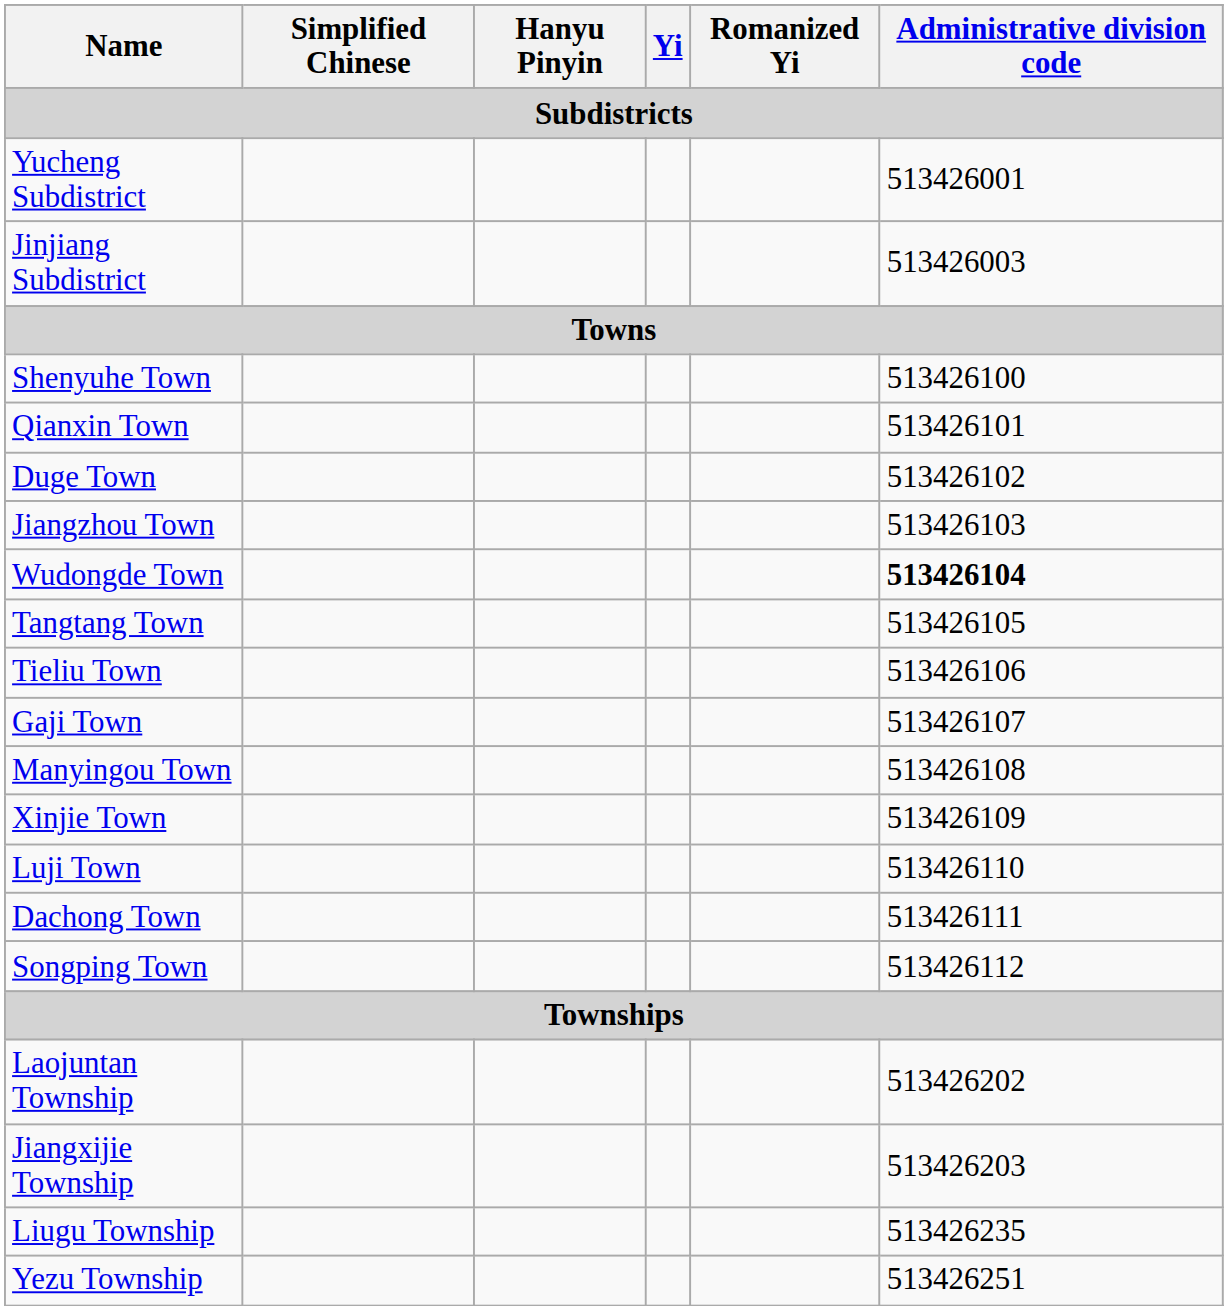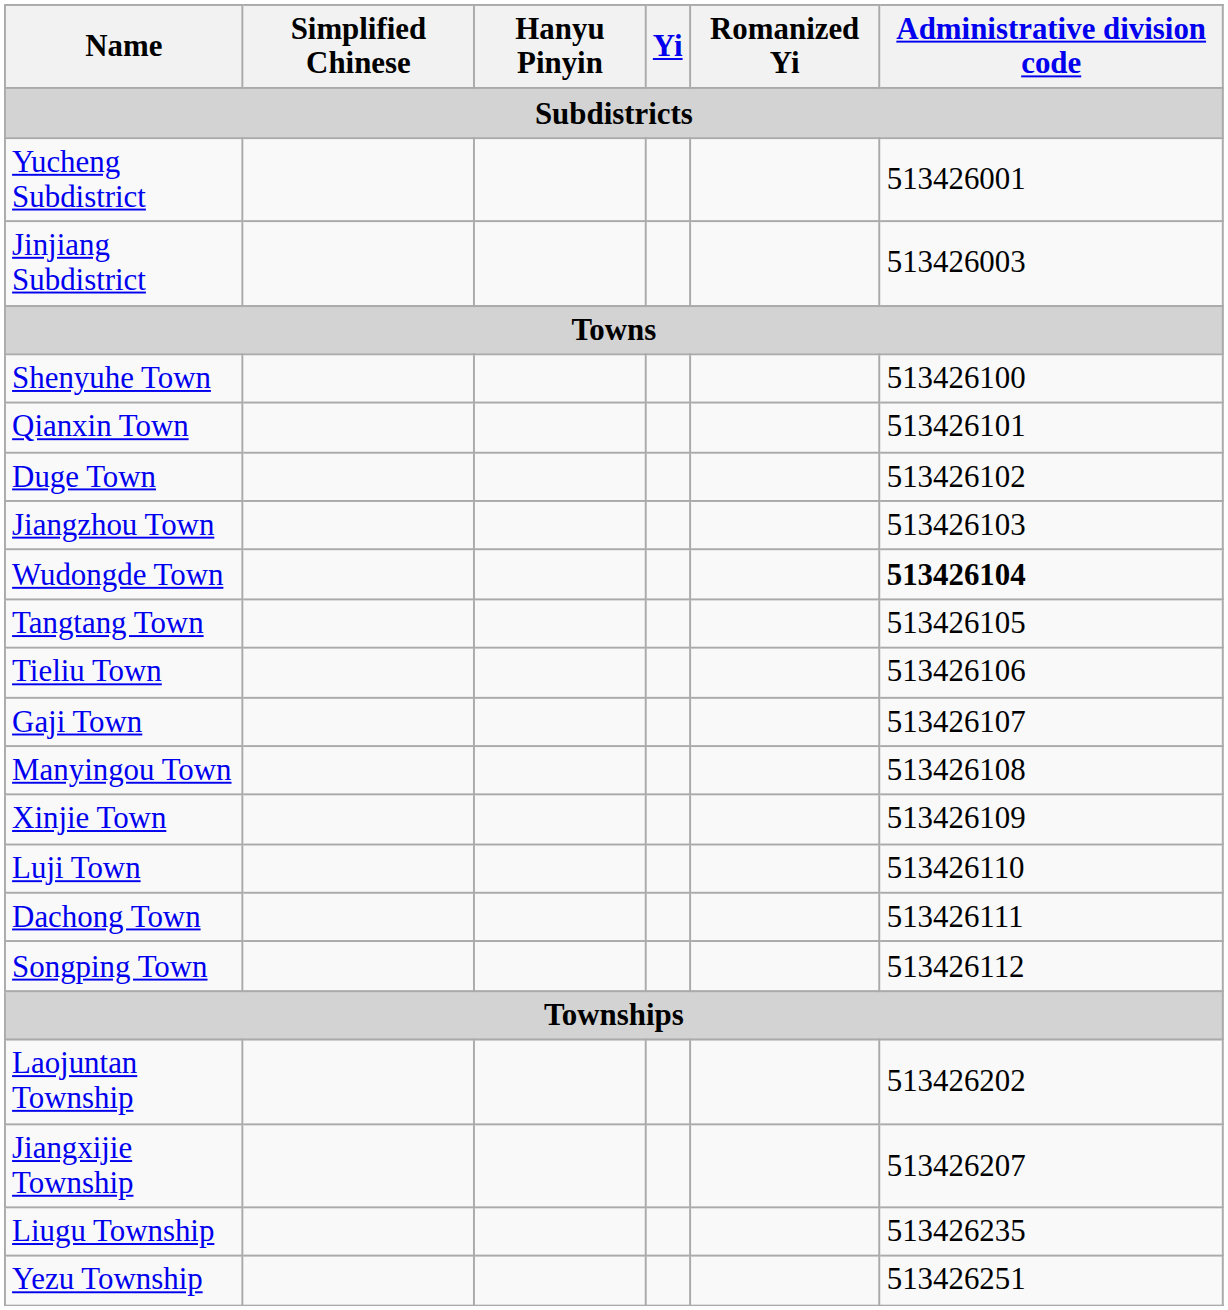Jiangxijie Township | Administrative division code: 513426203 -> 513426207
